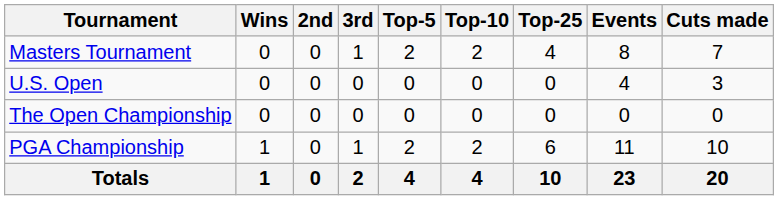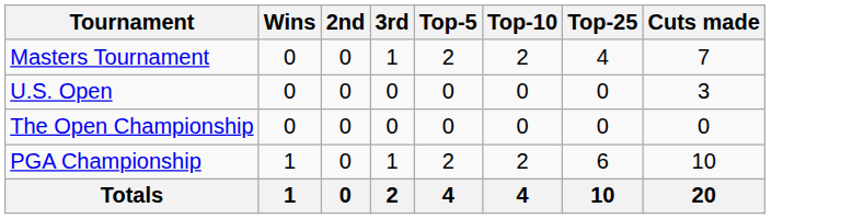- column: Events | 8 | 4 | 0 | 11 | 23
